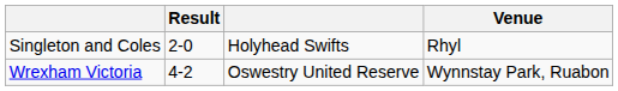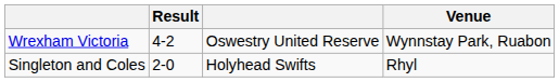rows swapped: Singleton and Coles <-> Wrexham Victoria
